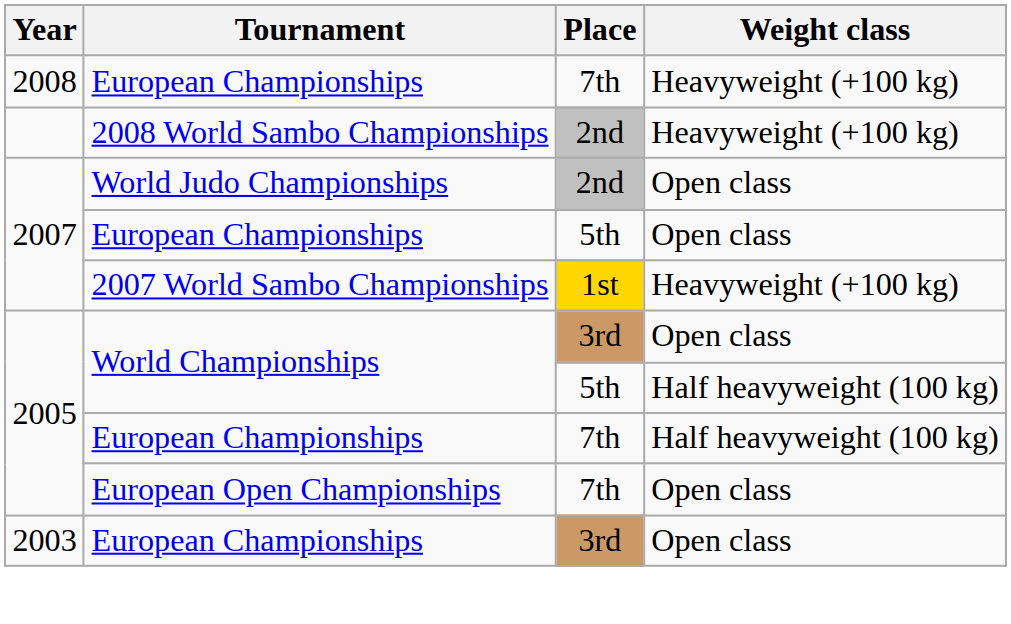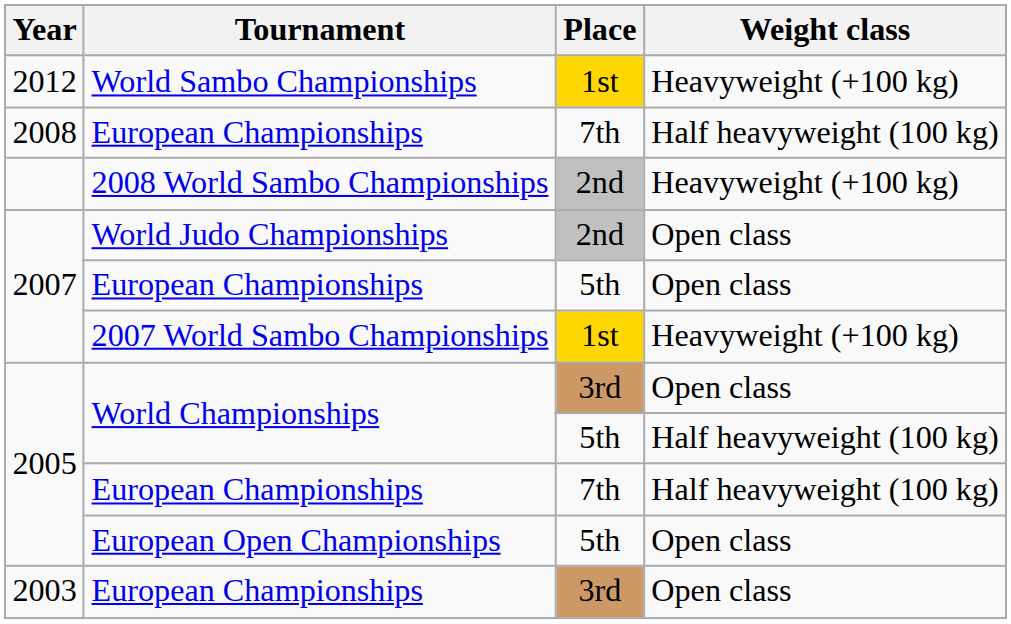+ row: 2012 | World Sambo Championships | 1st | Heavyweight (+100 kg)
2008 / European Championships | Weight class: Heavyweight (+100 kg) -> Half heavyweight (100 kg)
European Open Championships | Place: 7th -> 5th
